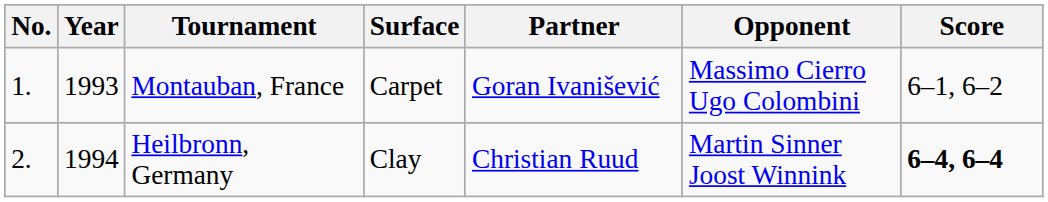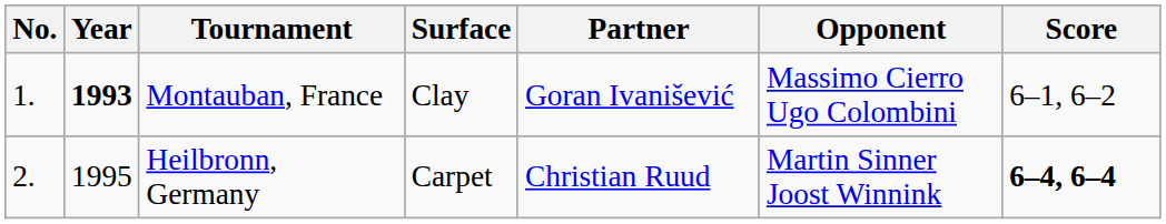Montauban, France | Year: normal -> bold
Montauban, France | Surface: Carpet -> Clay
Heilbronn, Germany | Year: 1994 -> 1995
Heilbronn, Germany | Surface: Clay -> Carpet
